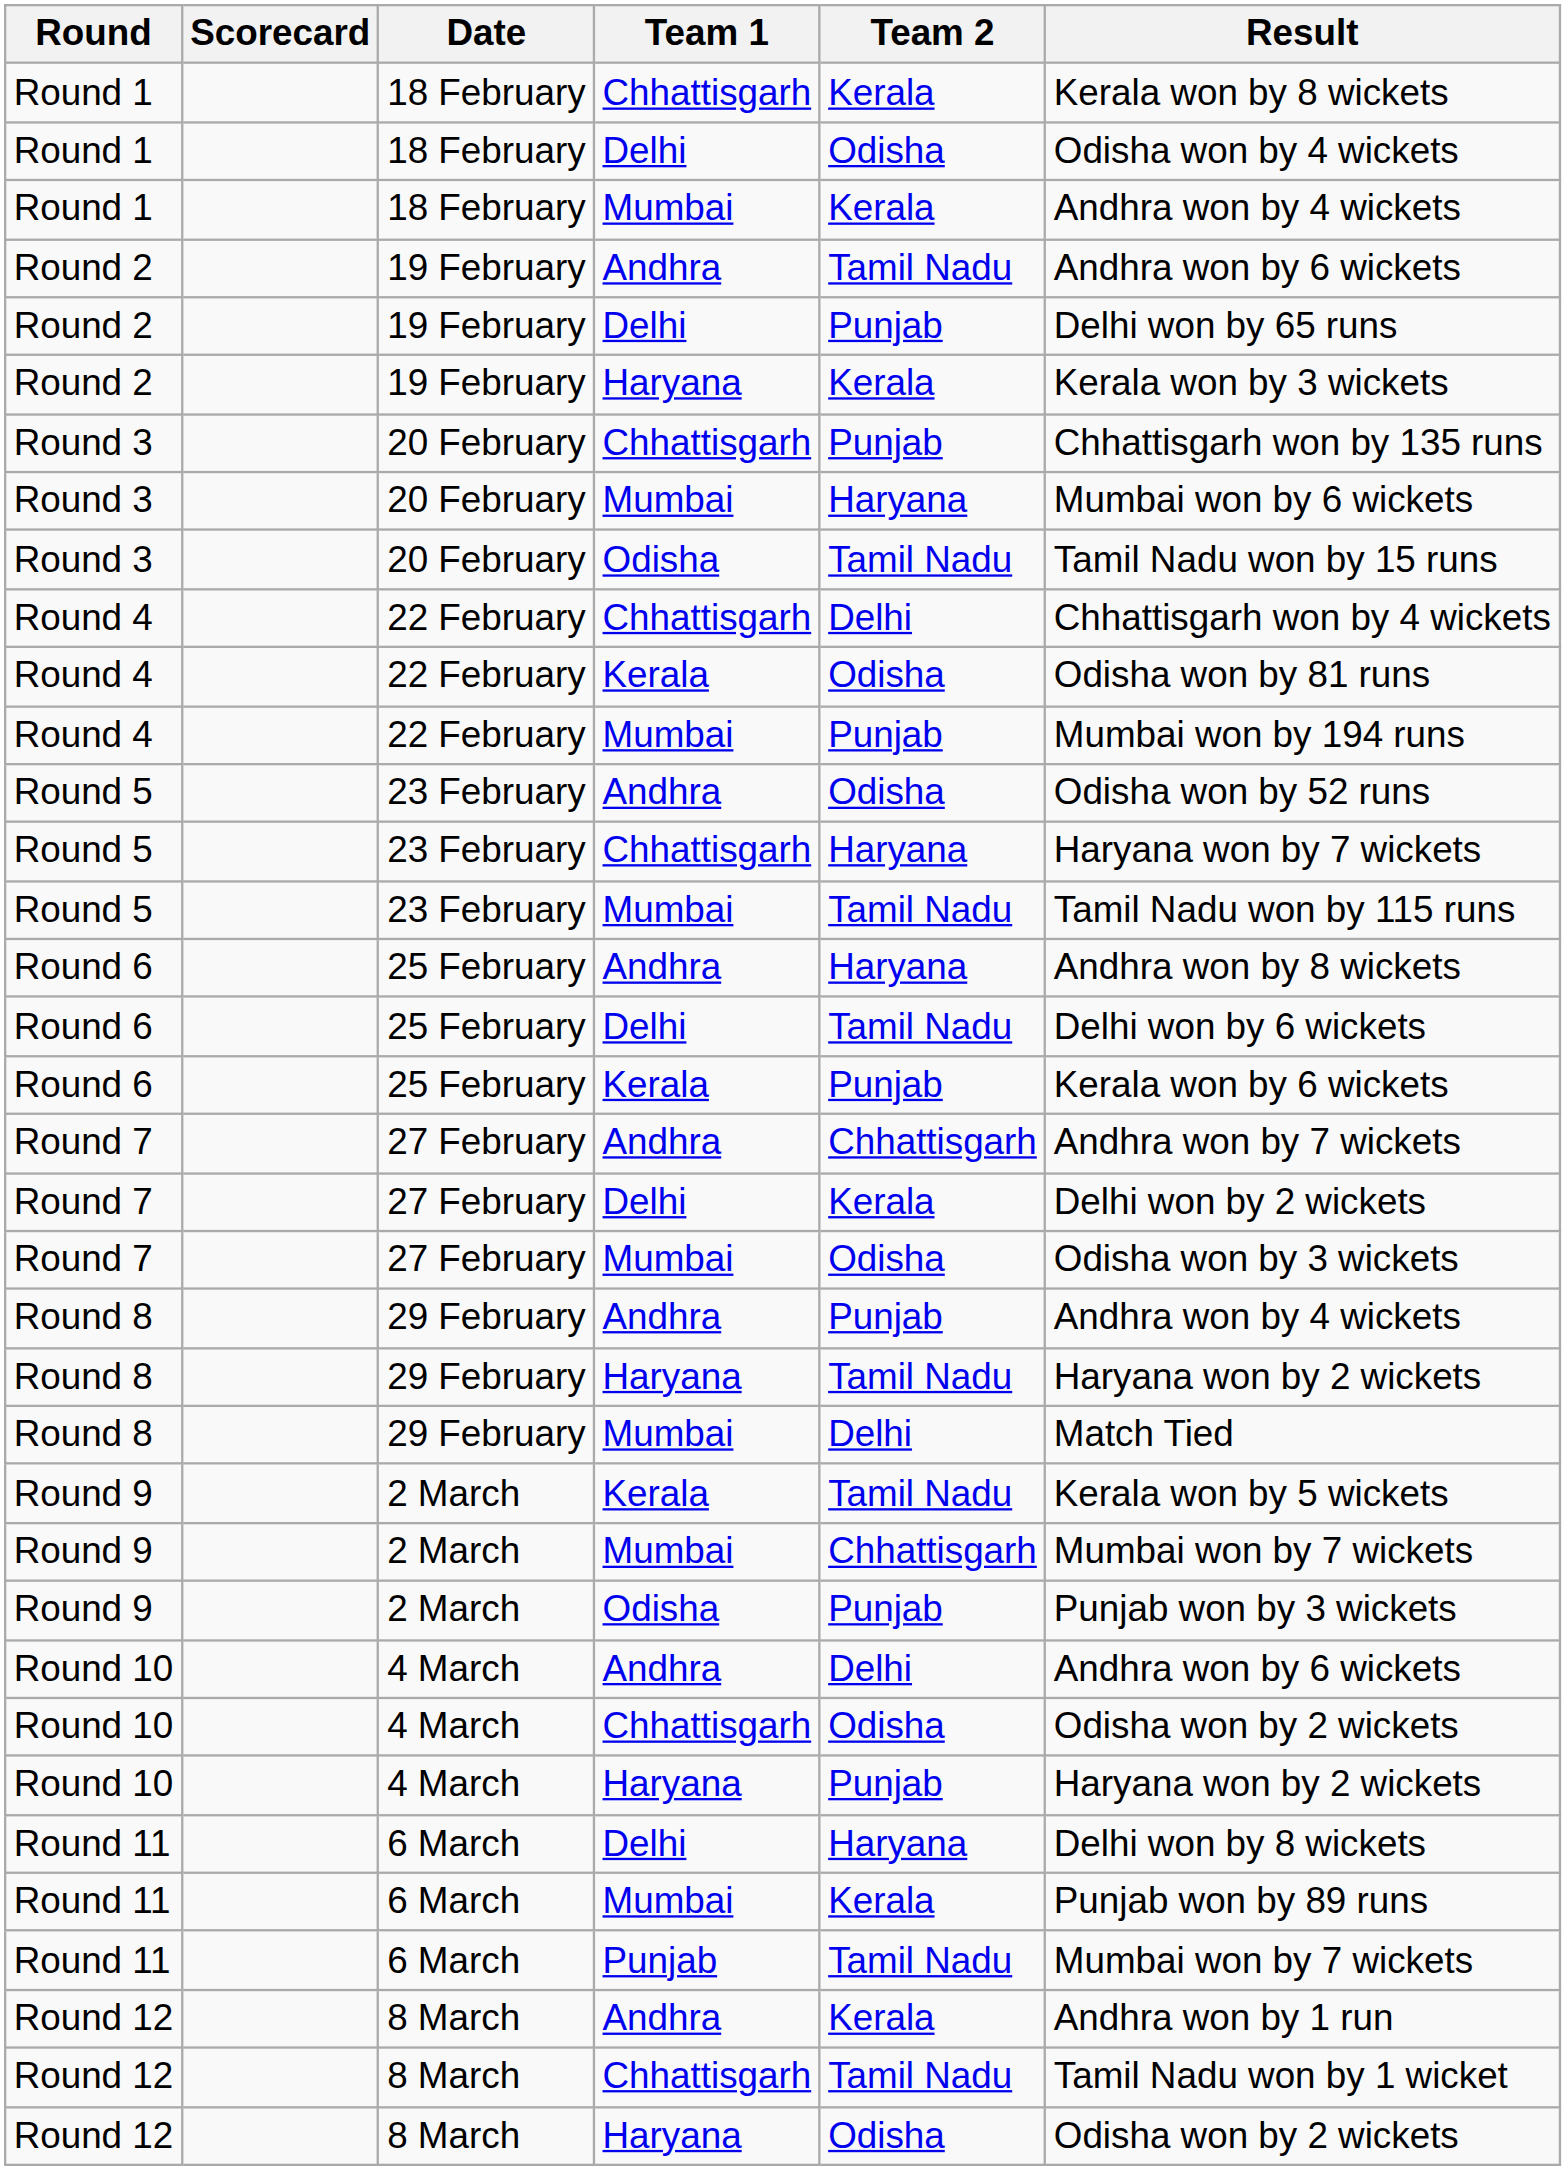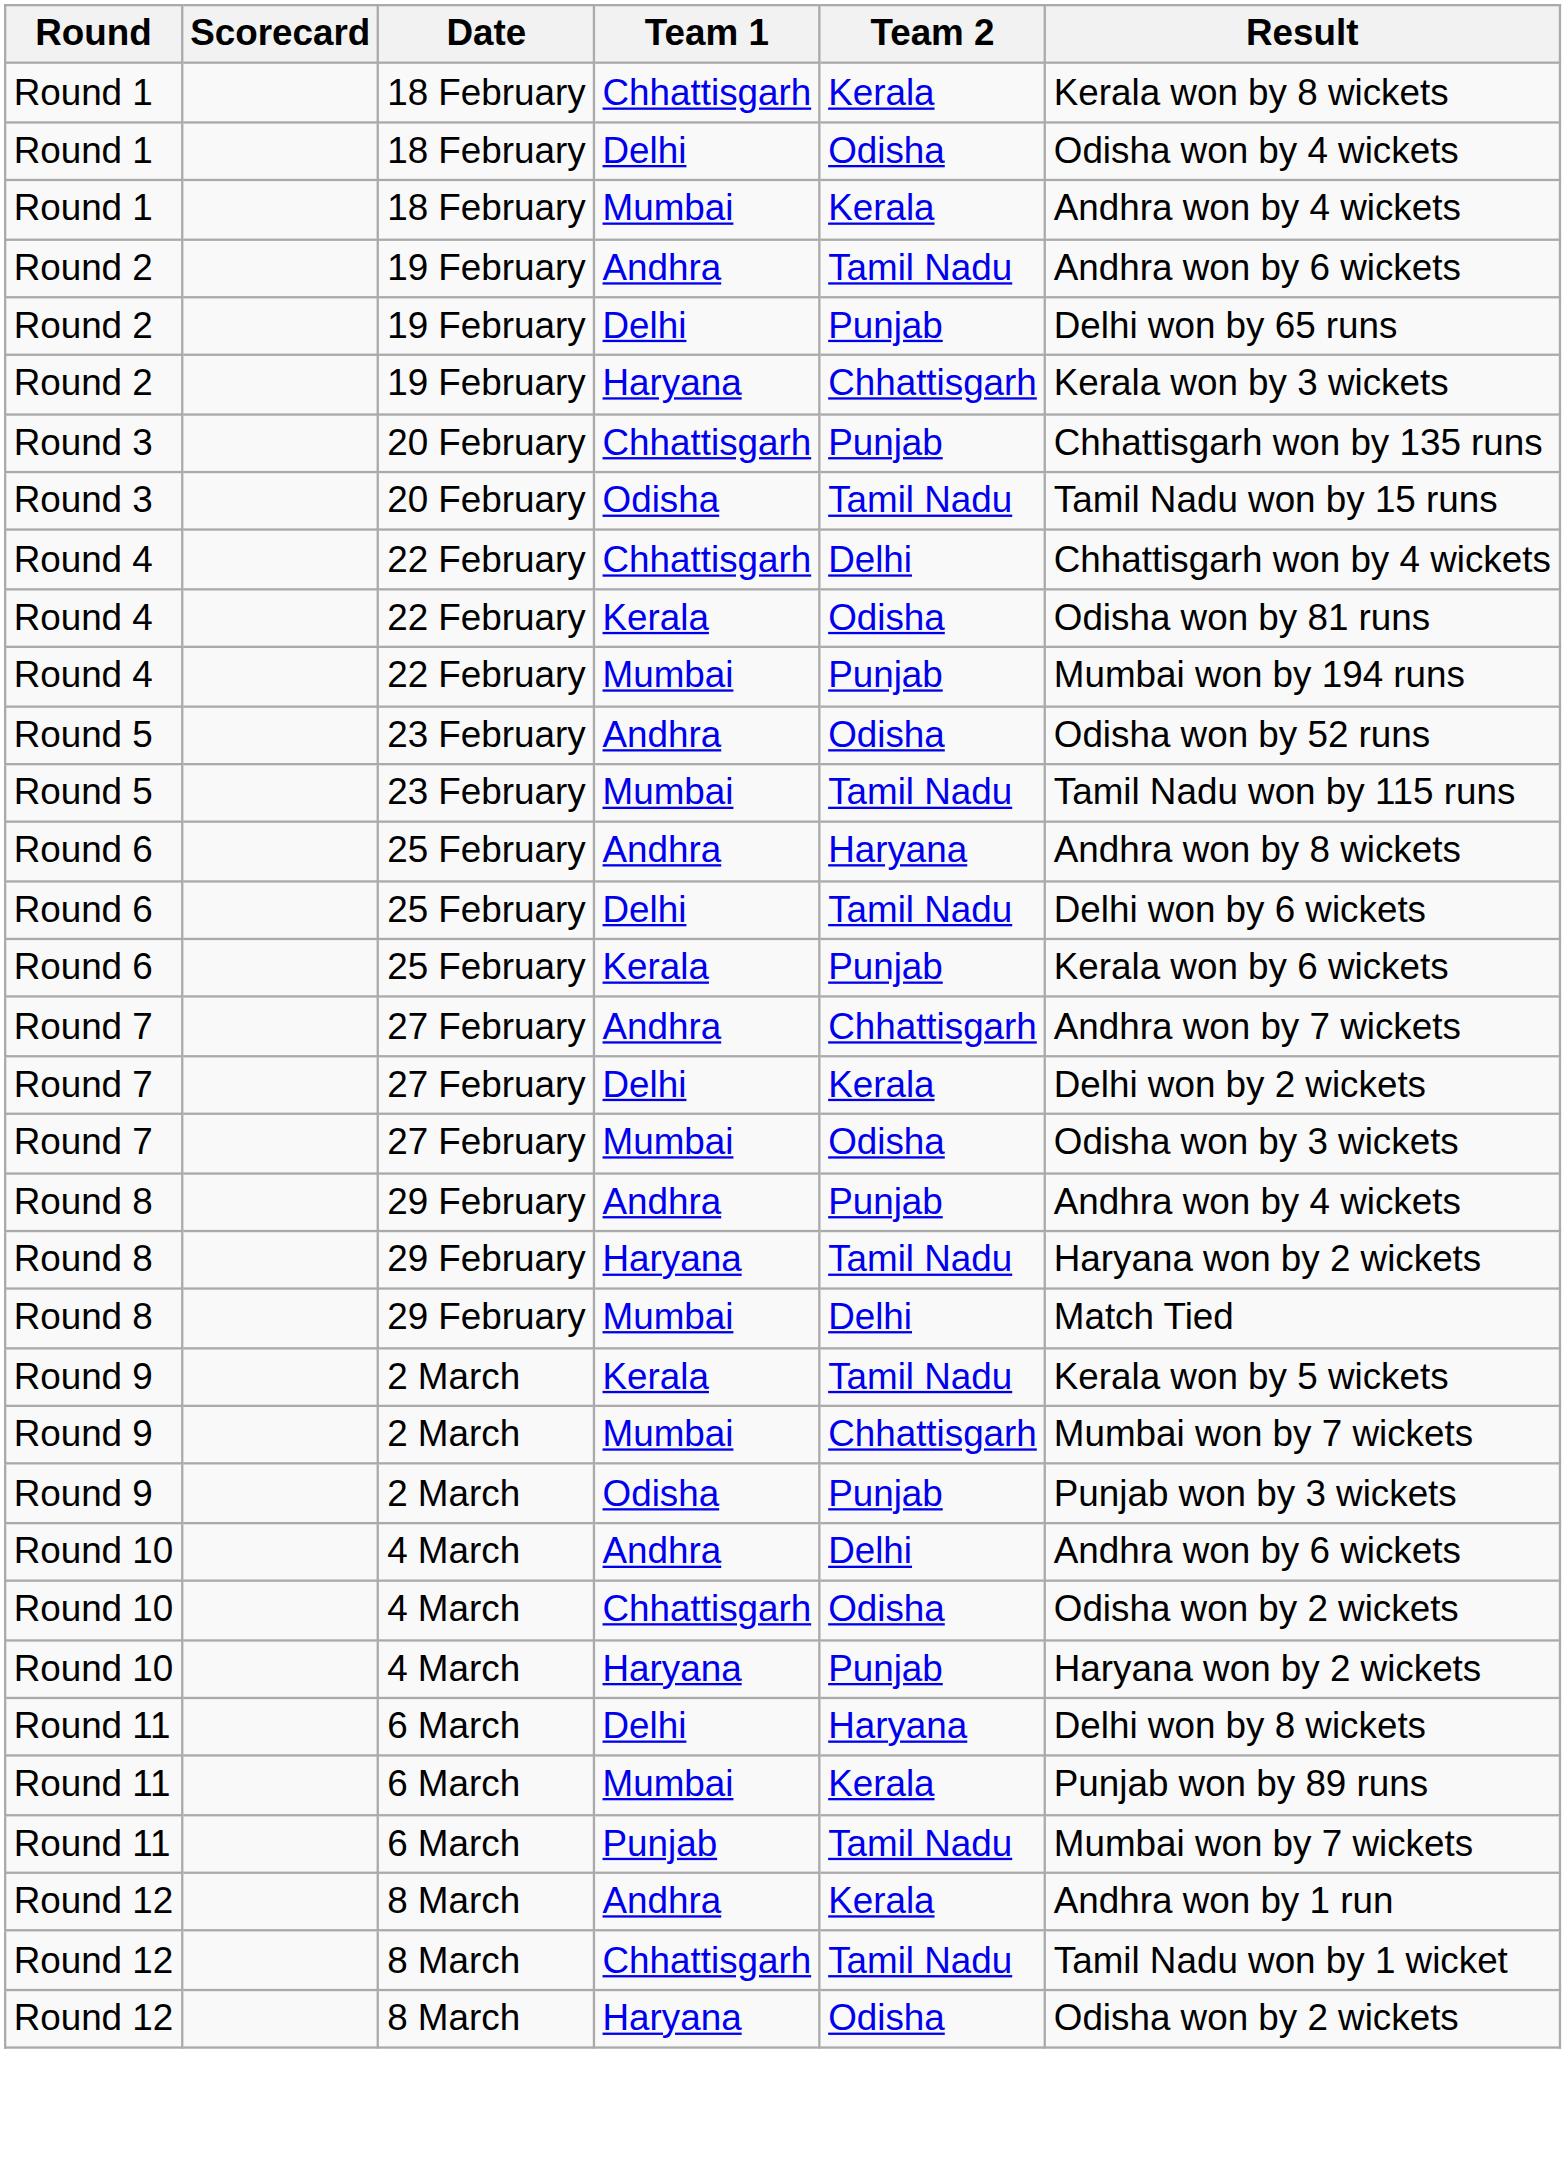Round 2 / Haryana | Team 2: Kerala -> Chhattisgarh
- row: Round 3 | 20 February | Mumbai | Haryana | Mumbai won by 6 wickets
- row: Round 5 | 23 February | Chhattisgarh | Haryana | Haryana won by 7 wickets
